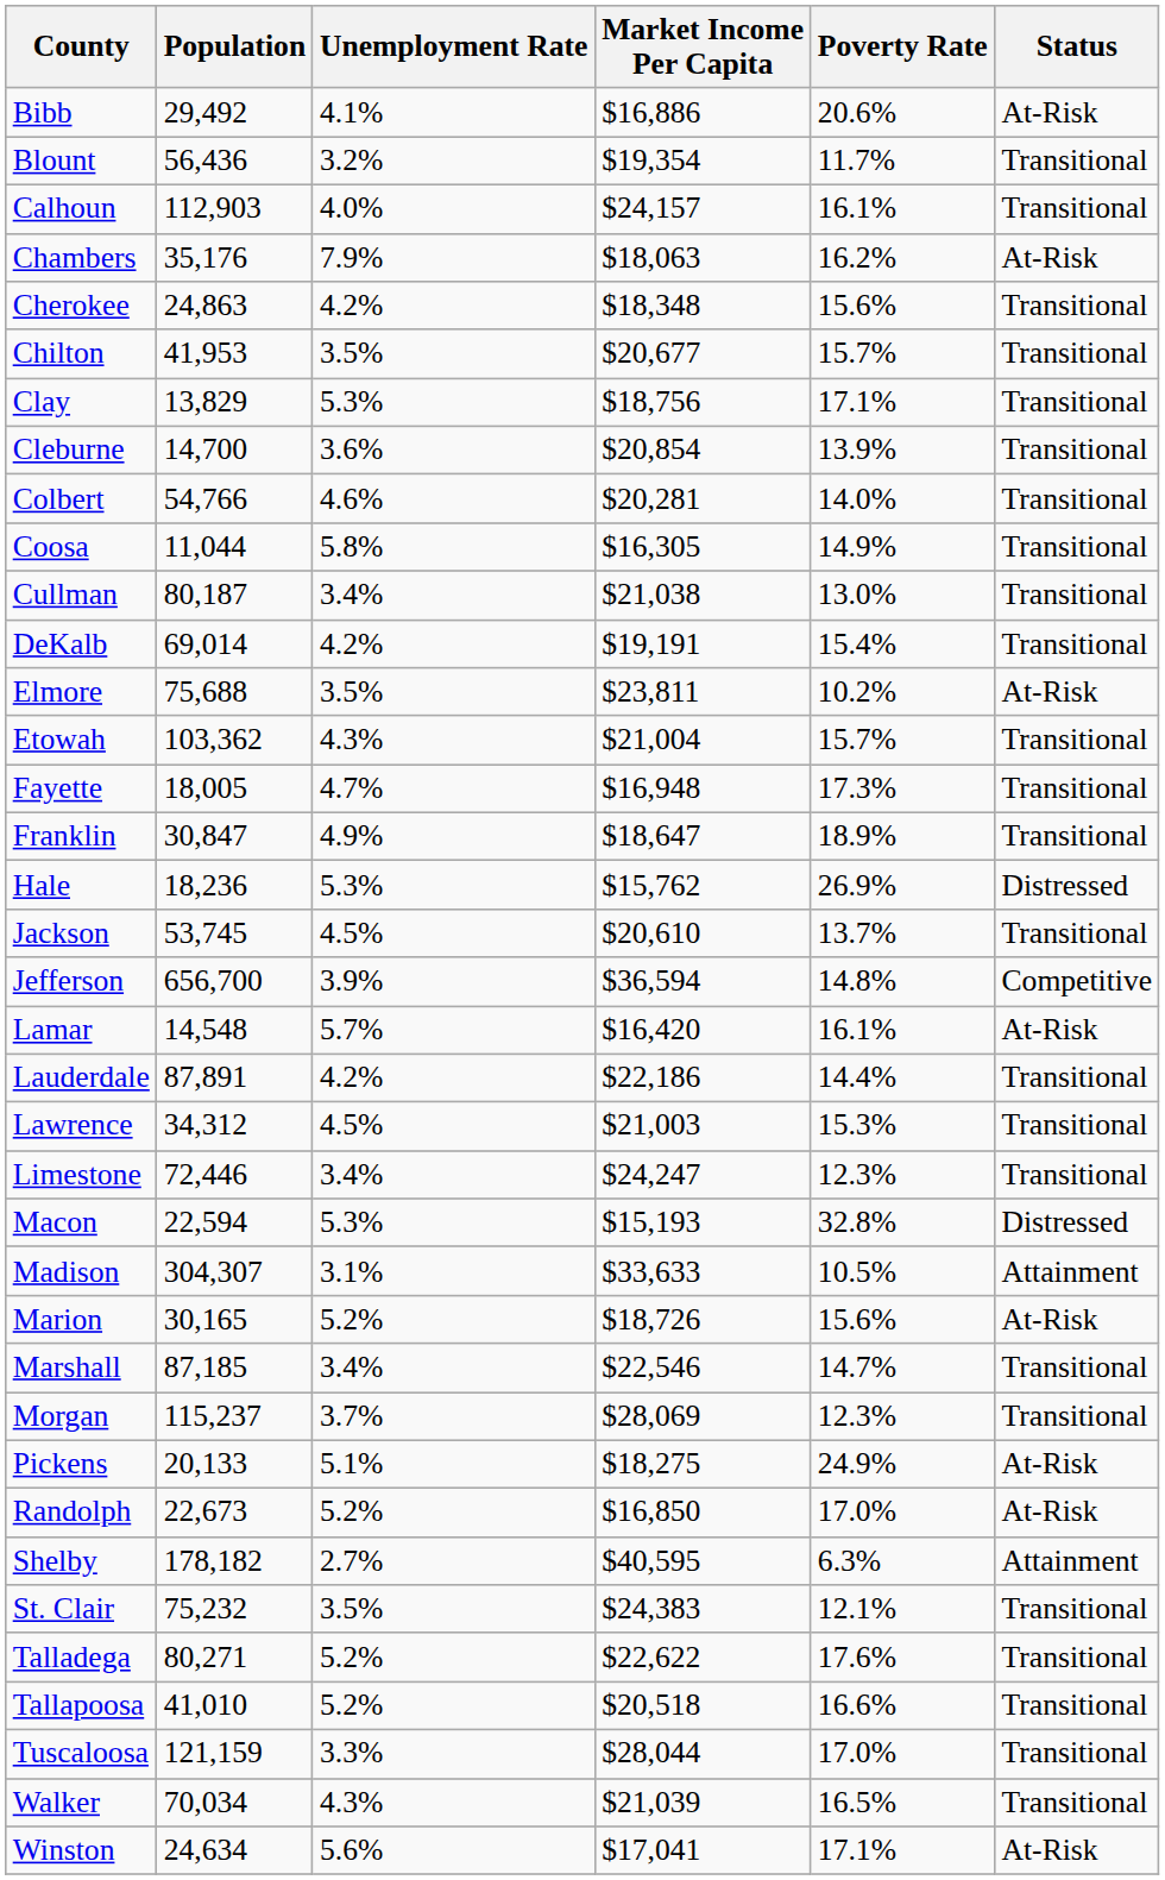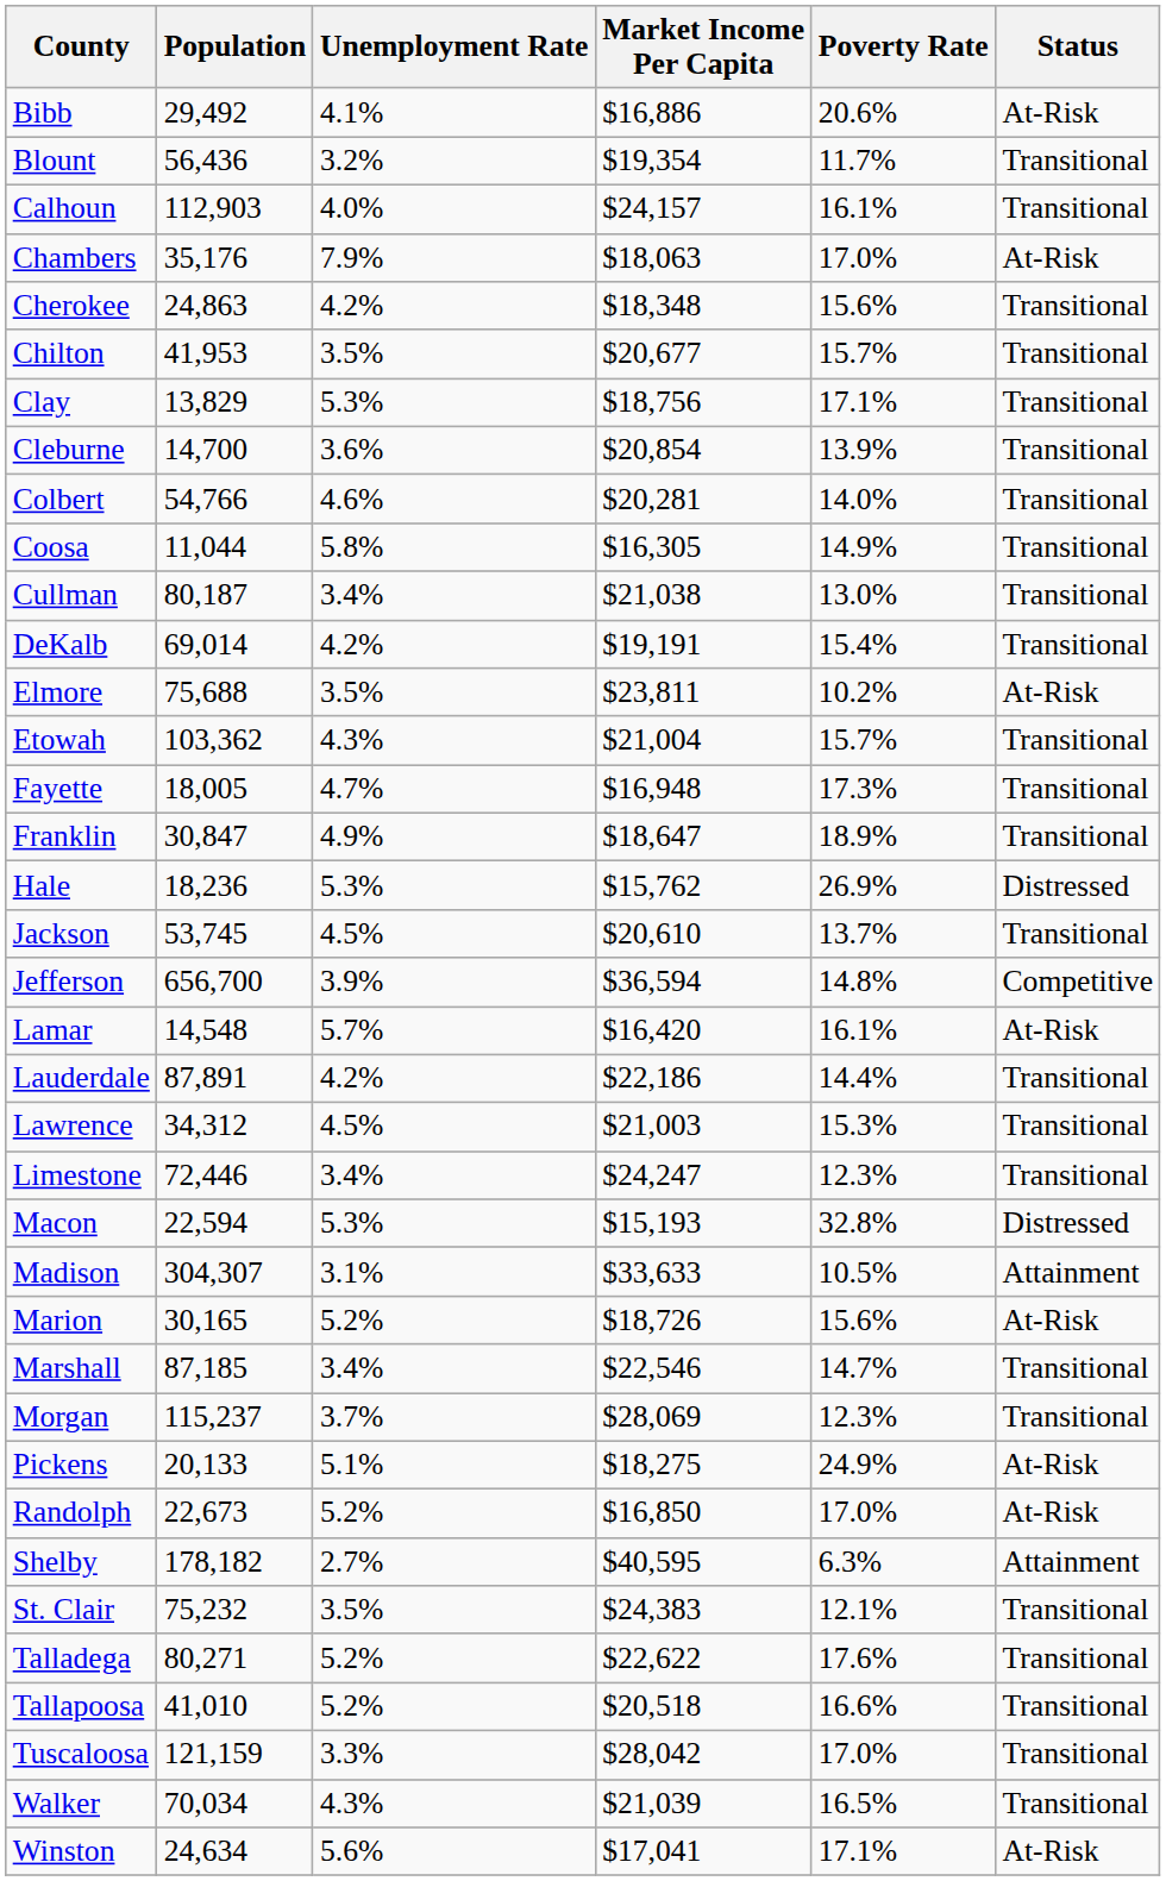Chambers | Poverty Rate: 16.2% -> 17.0%
Tuscaloosa | Market Income Per Capita: $28,044 -> $28,042
